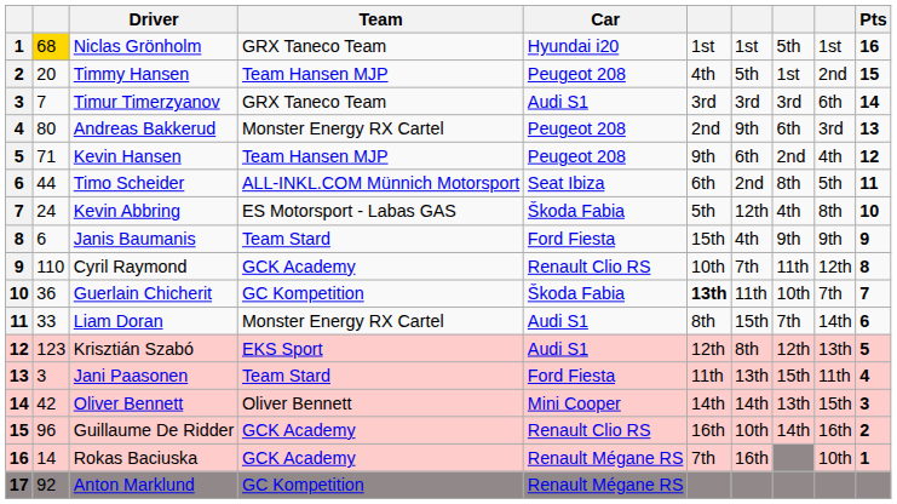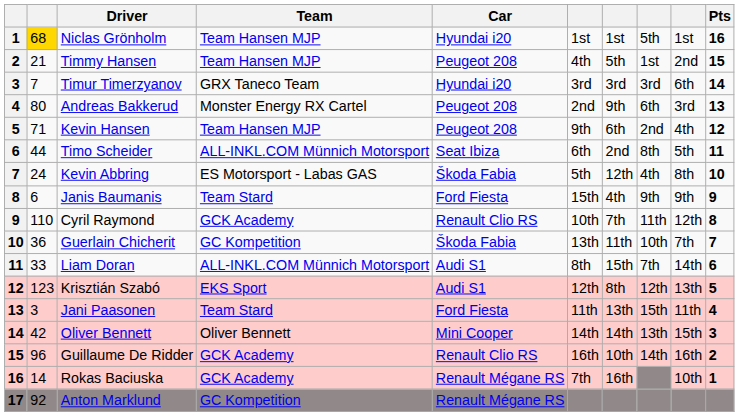Niclas Grönholm | Team: GRX Taneco Team -> Team Hansen MJP
Timmy Hansen | column 2: 20 -> 21
Timur Timerzyanov | Car: Audi S1 -> Hyundai i20
Guerlain Chicherit | column 6: bold -> normal
Liam Doran | Team: Monster Energy RX Cartel -> ALL-INKL.COM Münnich Motorsport
